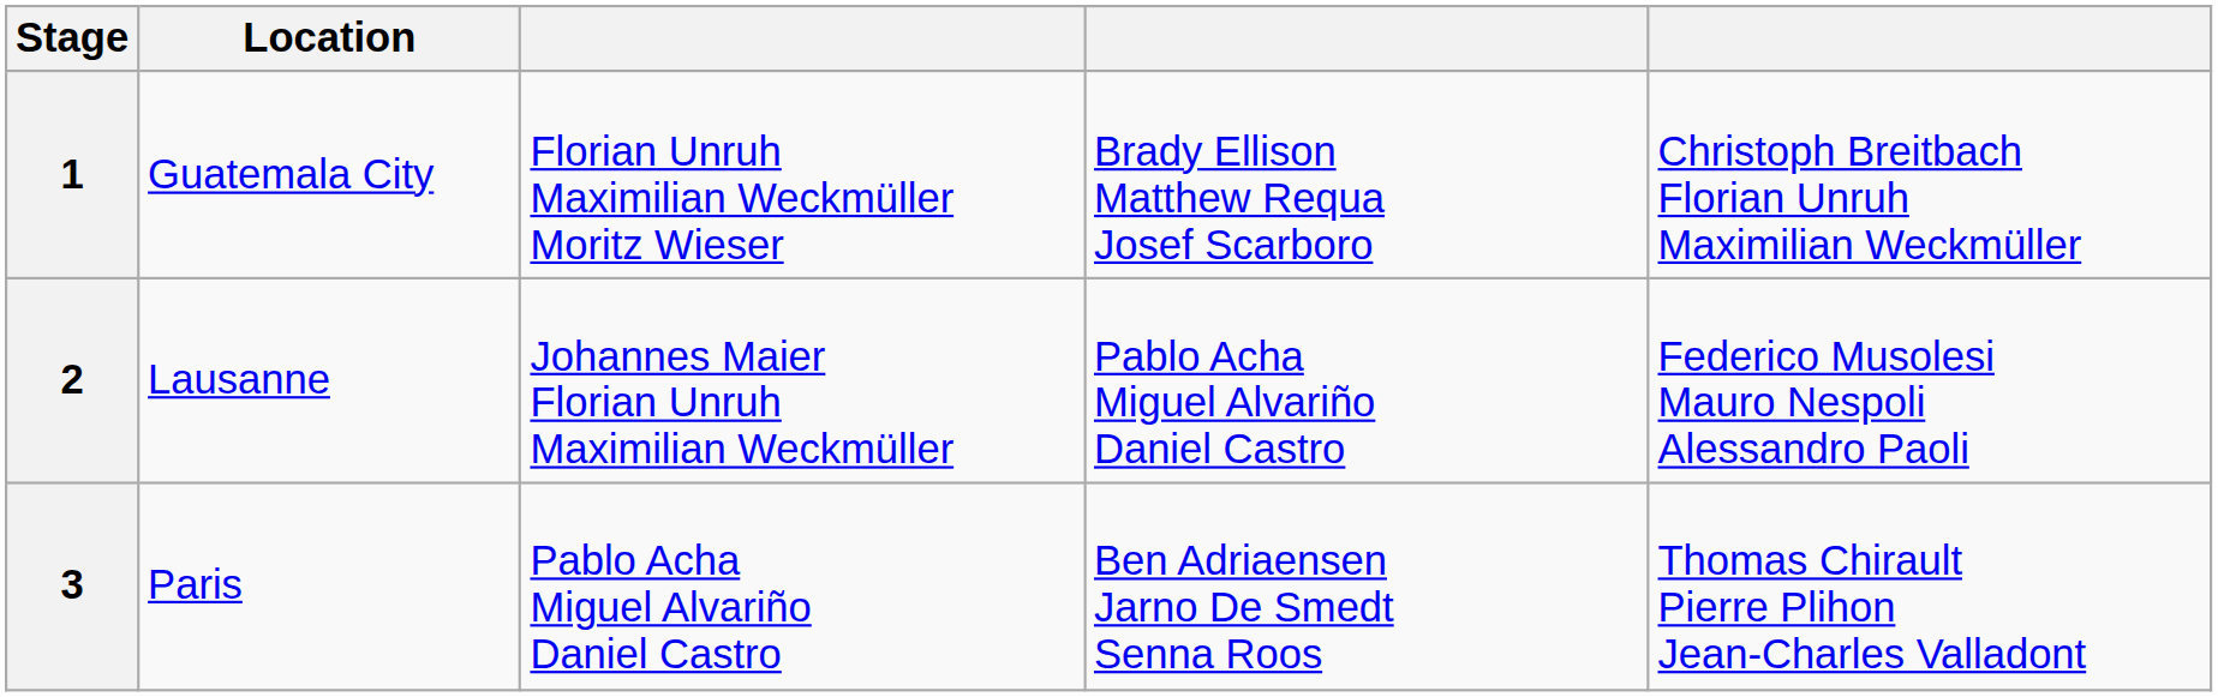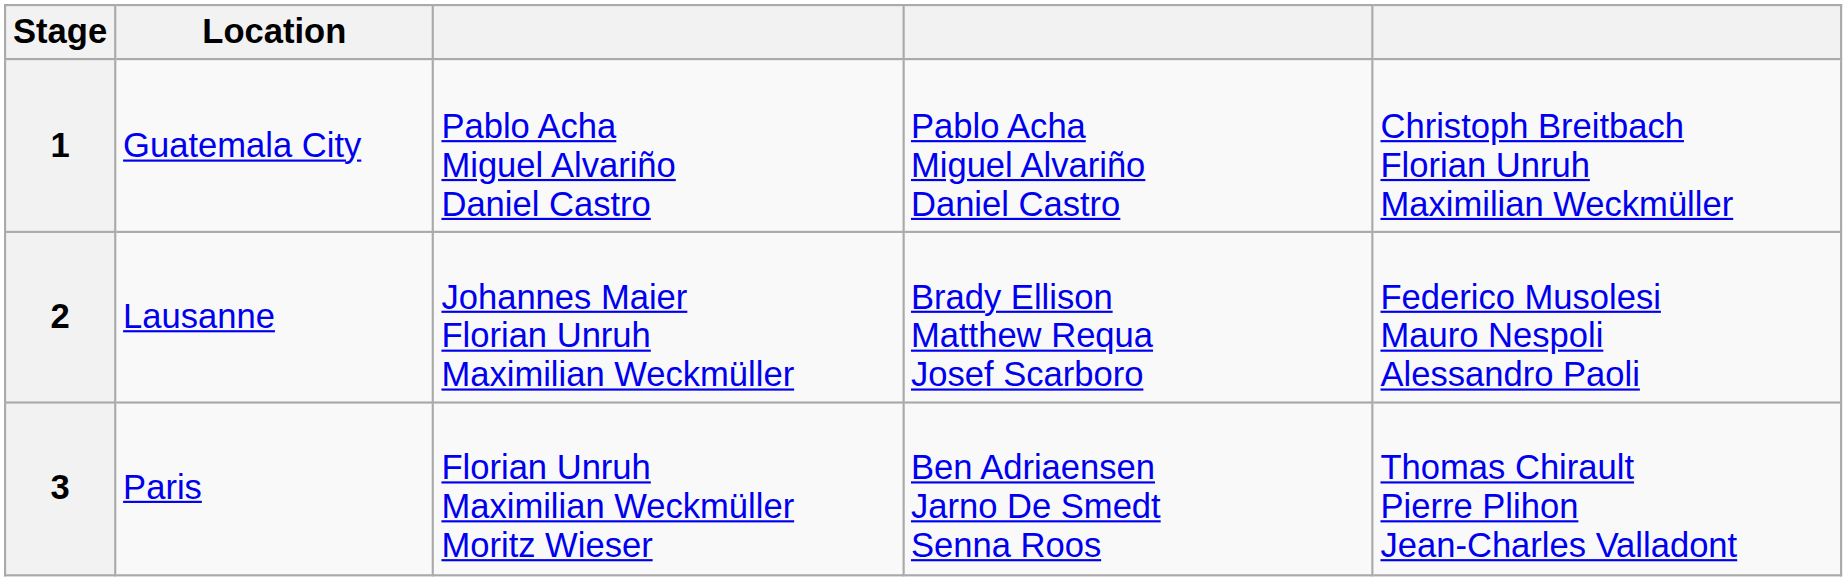1 | column 3: Florian Unruh Maximilian Weckmüller Moritz Wieser -> Pablo Acha Miguel Alvariño Daniel Castro
1 | column 4: Brady Ellison Matthew Requa Josef Scarboro -> Pablo Acha Miguel Alvariño Daniel Castro
2 | column 4: Pablo Acha Miguel Alvariño Daniel Castro -> Brady Ellison Matthew Requa Josef Scarboro
3 | column 3: Pablo Acha Miguel Alvariño Daniel Castro -> Florian Unruh Maximilian Weckmüller Moritz Wieser
